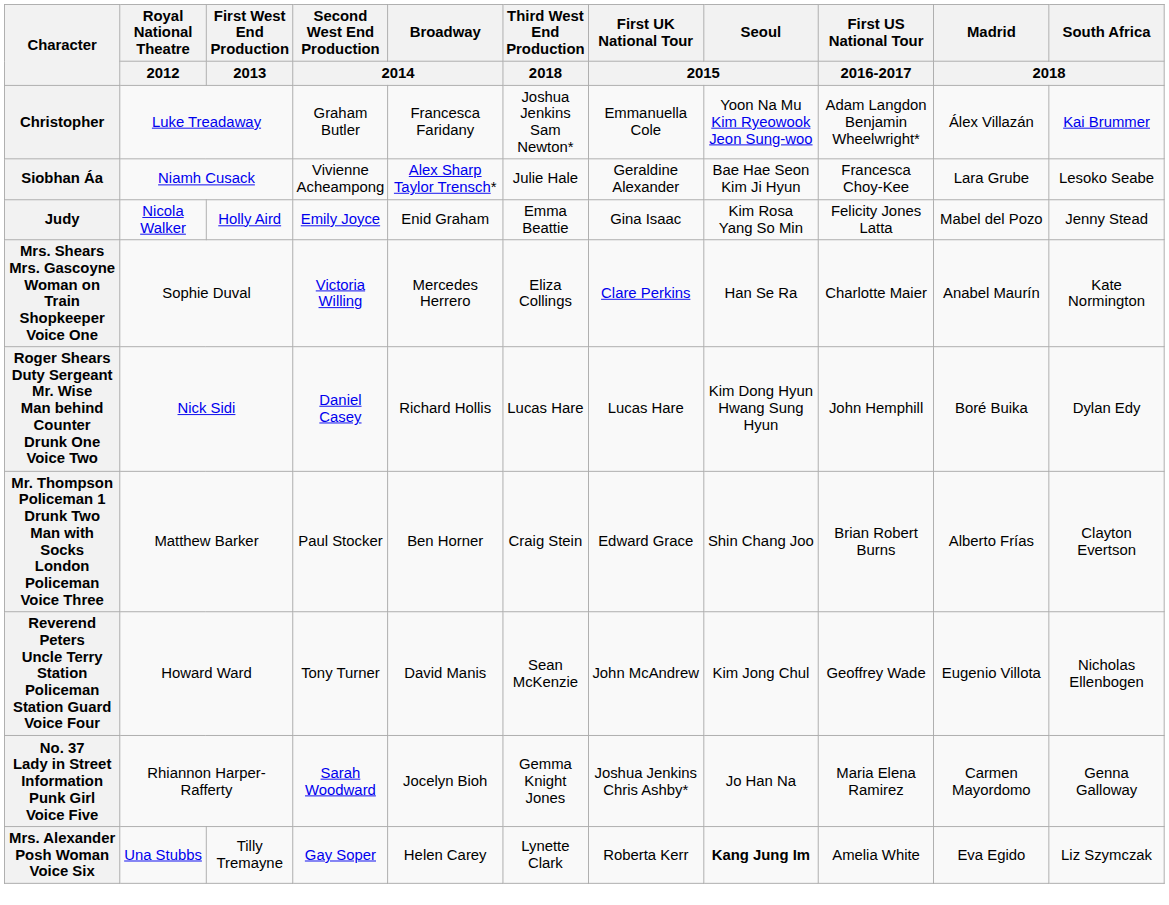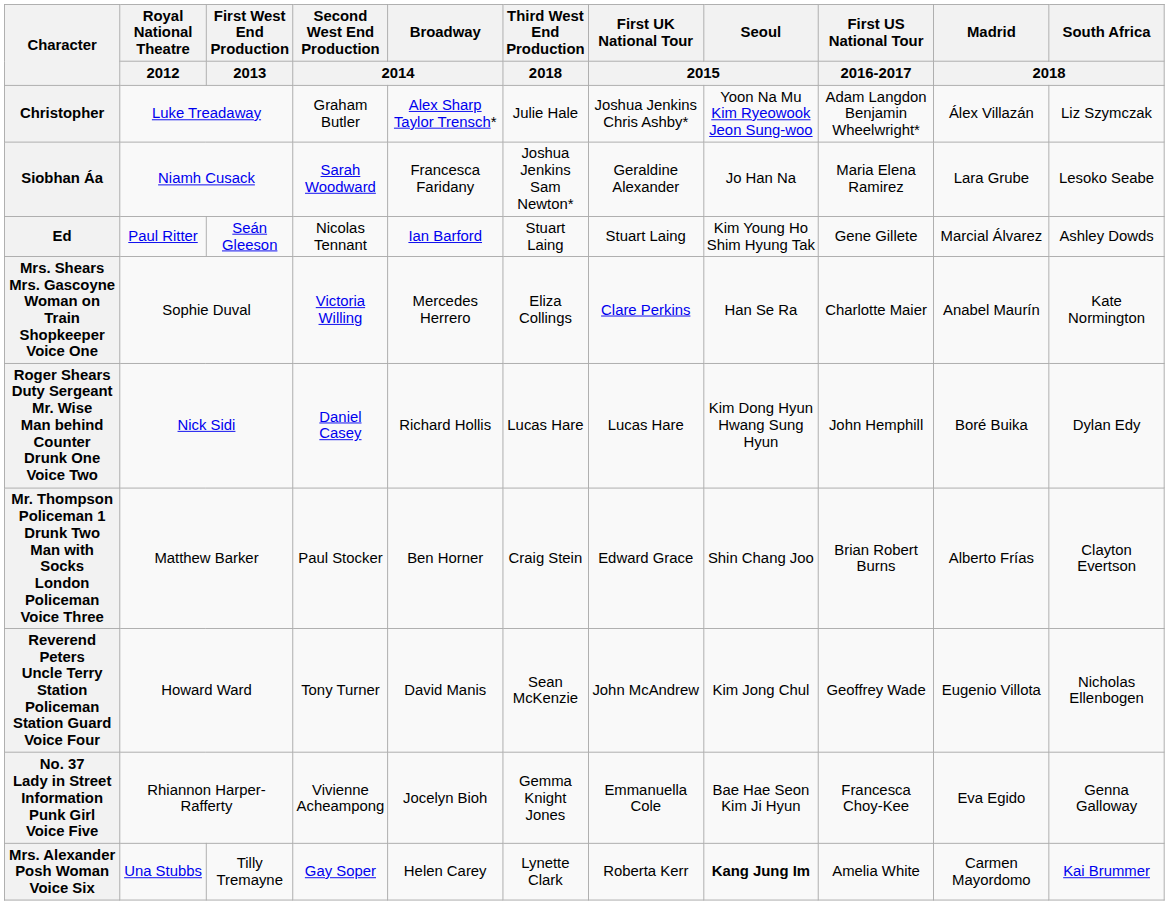Christopher | Broadway / 2014: Francesca Faridany -> Alex Sharp Taylor Trensch*
Christopher | Third West End Production / 2018: Joshua Jenkins Sam Newton* -> Julie Hale
Christopher | First UK National Tour / 2015: Emmanuella Cole -> Joshua Jenkins Chris Ashby*
Christopher | South Africa / 2018: Kai Brummer -> Liz Szymczak
Siobhan Áa | Second West End Production / 2014: Vivienne Acheampong -> Sarah Woodward
Siobhan Áa | Broadway / 2014: Alex Sharp Taylor Trensch* -> Francesca Faridany
Siobhan Áa | Third West End Production / 2018: Julie Hale -> Joshua Jenkins Sam Newton*
Siobhan Áa | Seoul / 2015: Bae Hae Seon Kim Ji Hyun -> Jo Han Na
Siobhan Áa | First US National Tour / 2016-2017: Francesca Choy-Kee -> Maria Elena Ramirez
+ row: Ed | Paul Ritter | Seán Gleeson | Nicolas Tennant | Ian Barford | Stuart Laing | Stuart Laing | Kim Young Ho Shim Hyung Tak | Gene Gillete | Marcial Álvarez | Ashley Dowds
- row: Judy | Nicola Walker | Holly Aird | Emily Joyce | Enid Graham | Emma Beattie | Gina Isaac | Kim Rosa Yang So Min | Felicity Jones Latta | Mabel del Pozo | Jenny Stead
No. 37 Lady in Street Information Punk Girl Voice Five | Second West End Production / 2014: Sarah Woodward -> Vivienne Acheampong
No. 37 Lady in Street Information Punk Girl Voice Five | First UK National Tour / 2015: Joshua Jenkins Chris Ashby* -> Emmanuella Cole
No. 37 Lady in Street Information Punk Girl Voice Five | Seoul / 2015: Jo Han Na -> Bae Hae Seon Kim Ji Hyun
No. 37 Lady in Street Information Punk Girl Voice Five | First US National Tour / 2016-2017: Maria Elena Ramirez -> Francesca Choy-Kee
No. 37 Lady in Street Information Punk Girl Voice Five | Madrid / 2018: Carmen Mayordomo -> Eva Egido
Mrs. Alexander Posh Woman Voice Six | Madrid / 2018: Eva Egido -> Carmen Mayordomo
Mrs. Alexander Posh Woman Voice Six | South Africa / 2018: Liz Szymczak -> Kai Brummer
